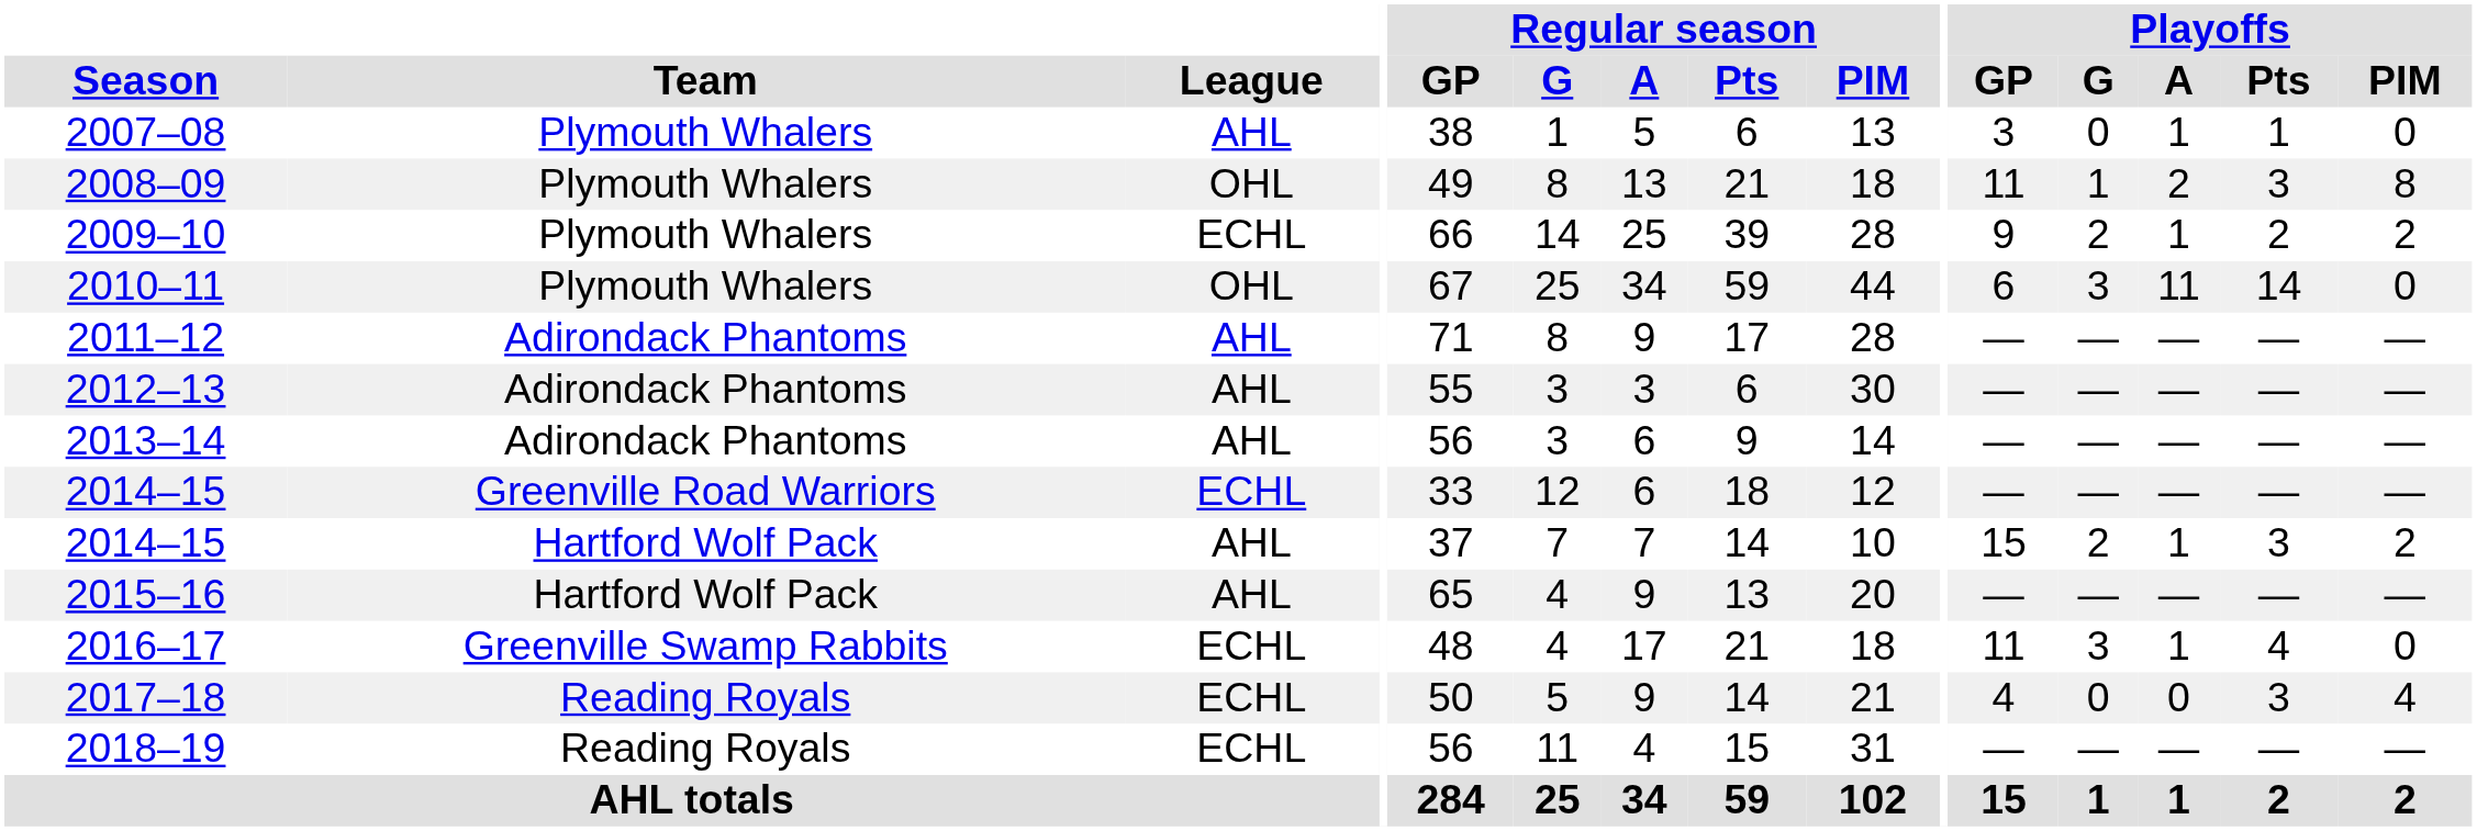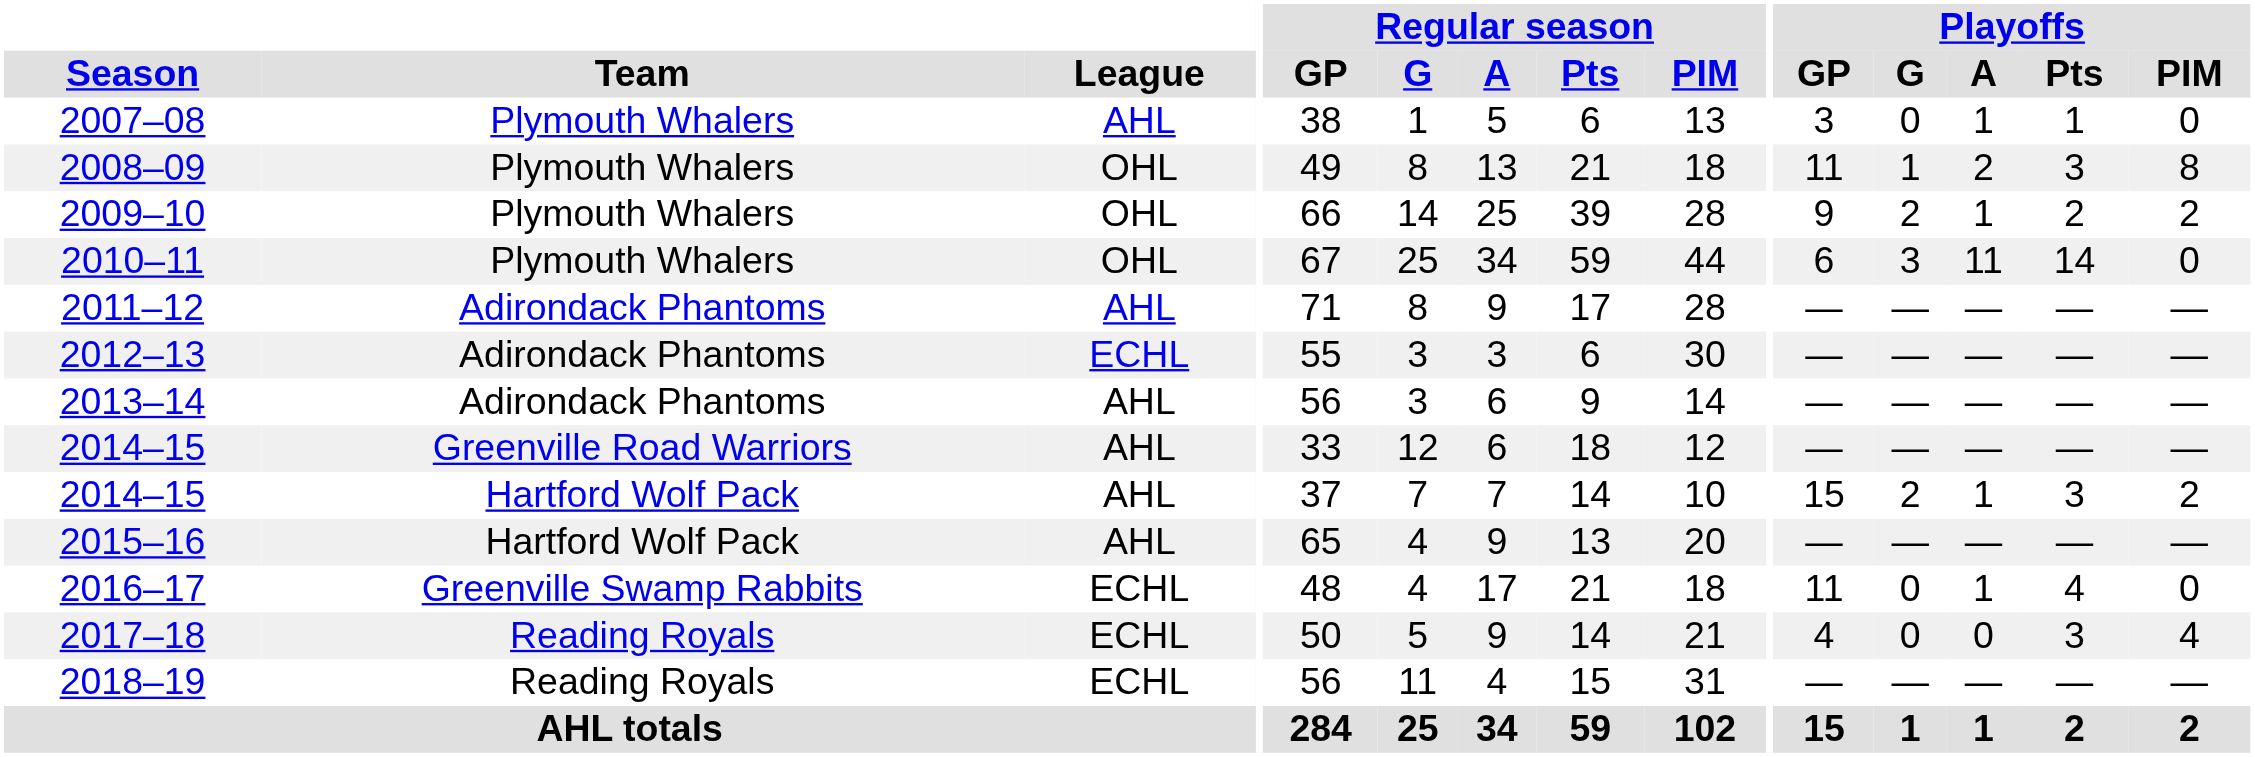2009–10 | League: ECHL -> OHL
2012–13 | League: AHL -> ECHL
2014–15 / Greenville Road Warriors | League: ECHL -> AHL
2016–17 | Playoffs / G: 3 -> 0
